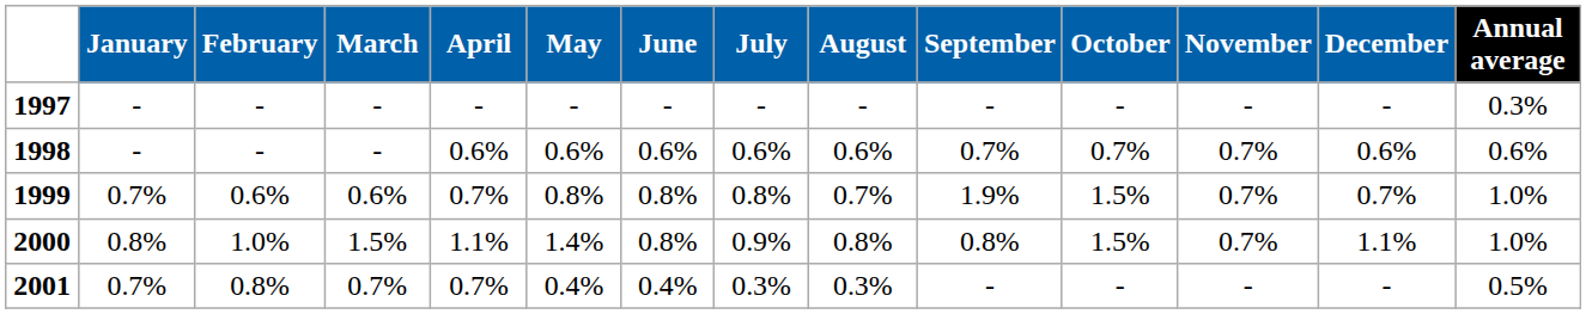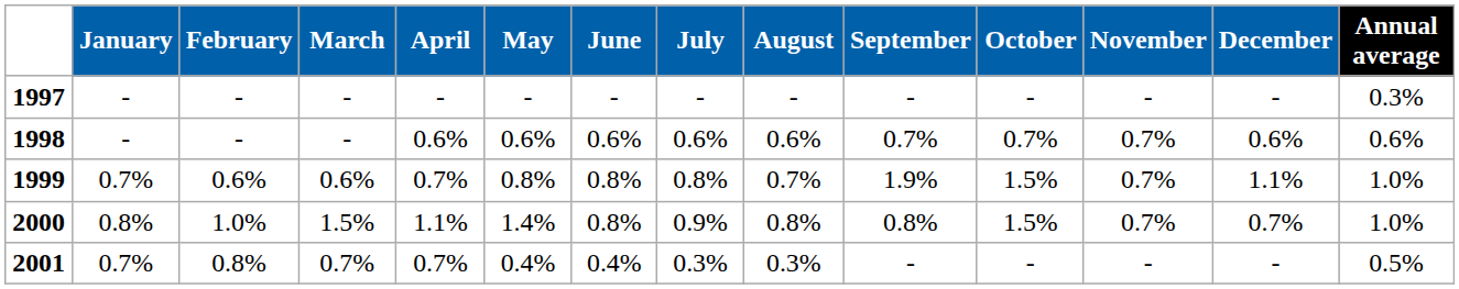1999 | December: 0.7% -> 1.1%
2000 | December: 1.1% -> 0.7%
